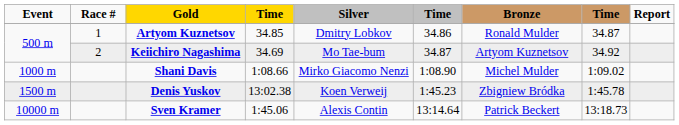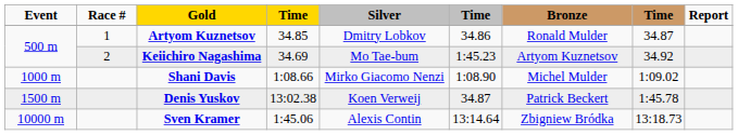Keiichiro Nagashima | column 6: 34.87 -> 1:45.23
Denis Yuskov | column 6: 1:45.23 -> 34.87
Denis Yuskov | Bronze: Zbigniew Bródka -> Patrick Beckert
Sven Kramer | Bronze: Patrick Beckert -> Zbigniew Bródka
